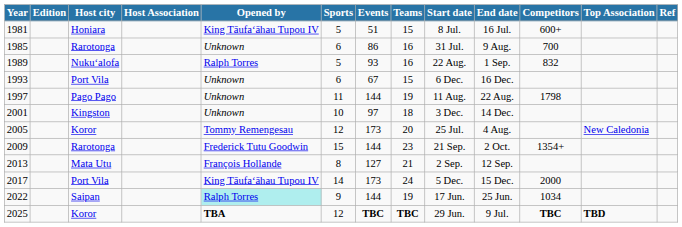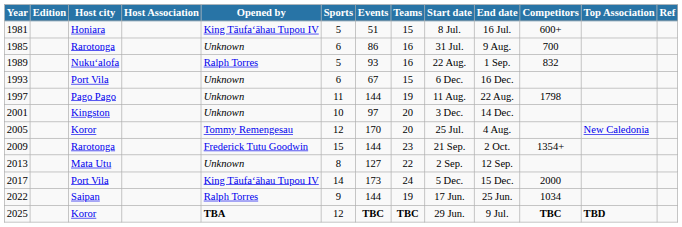2001 | Teams: 18 -> 20
2005 | Events: 173 -> 170
2013 | Opened by: François Hollande -> Unknown
2013 | Teams: 21 -> 22
2022 | Opened by: paleturquoise background -> no background
